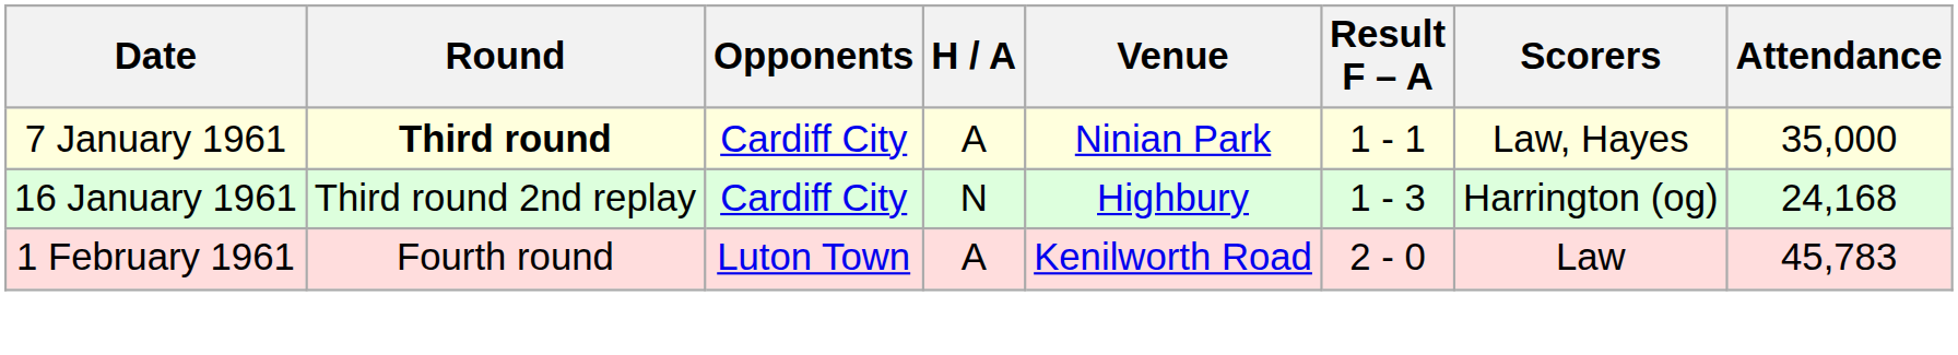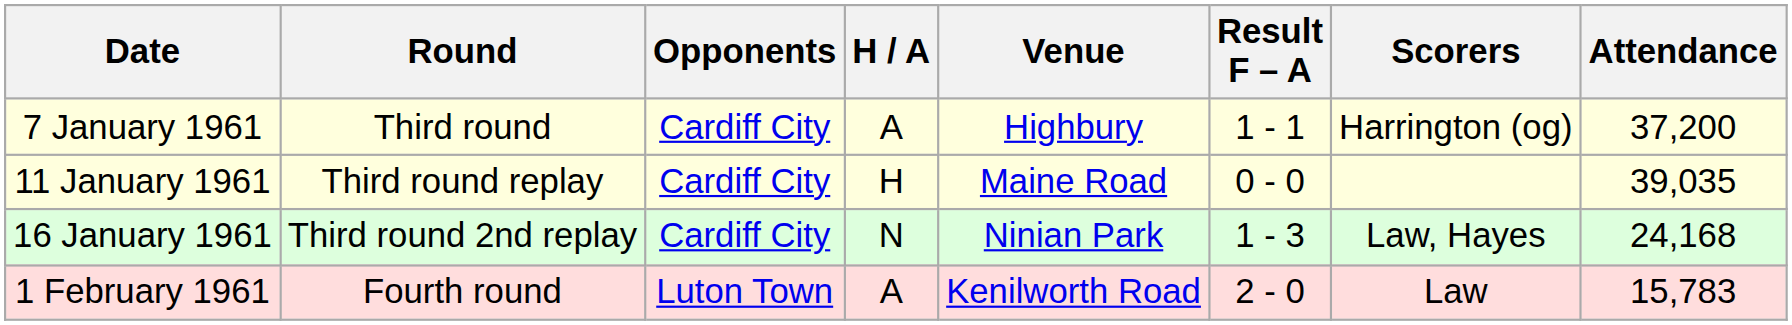7 January 1961 | Round: bold -> normal
7 January 1961 | Venue: Ninian Park -> Highbury
7 January 1961 | Scorers: Law, Hayes -> Harrington (og)
7 January 1961 | Attendance: 35,000 -> 37,200
+ row: 11 January 1961 | Third round replay | Cardiff City | H | Maine Road | 0 - 0 | 39,035
16 January 1961 | Venue: Highbury -> Ninian Park
16 January 1961 | Scorers: Harrington (og) -> Law, Hayes
1 February 1961 | Attendance: 45,783 -> 15,783
